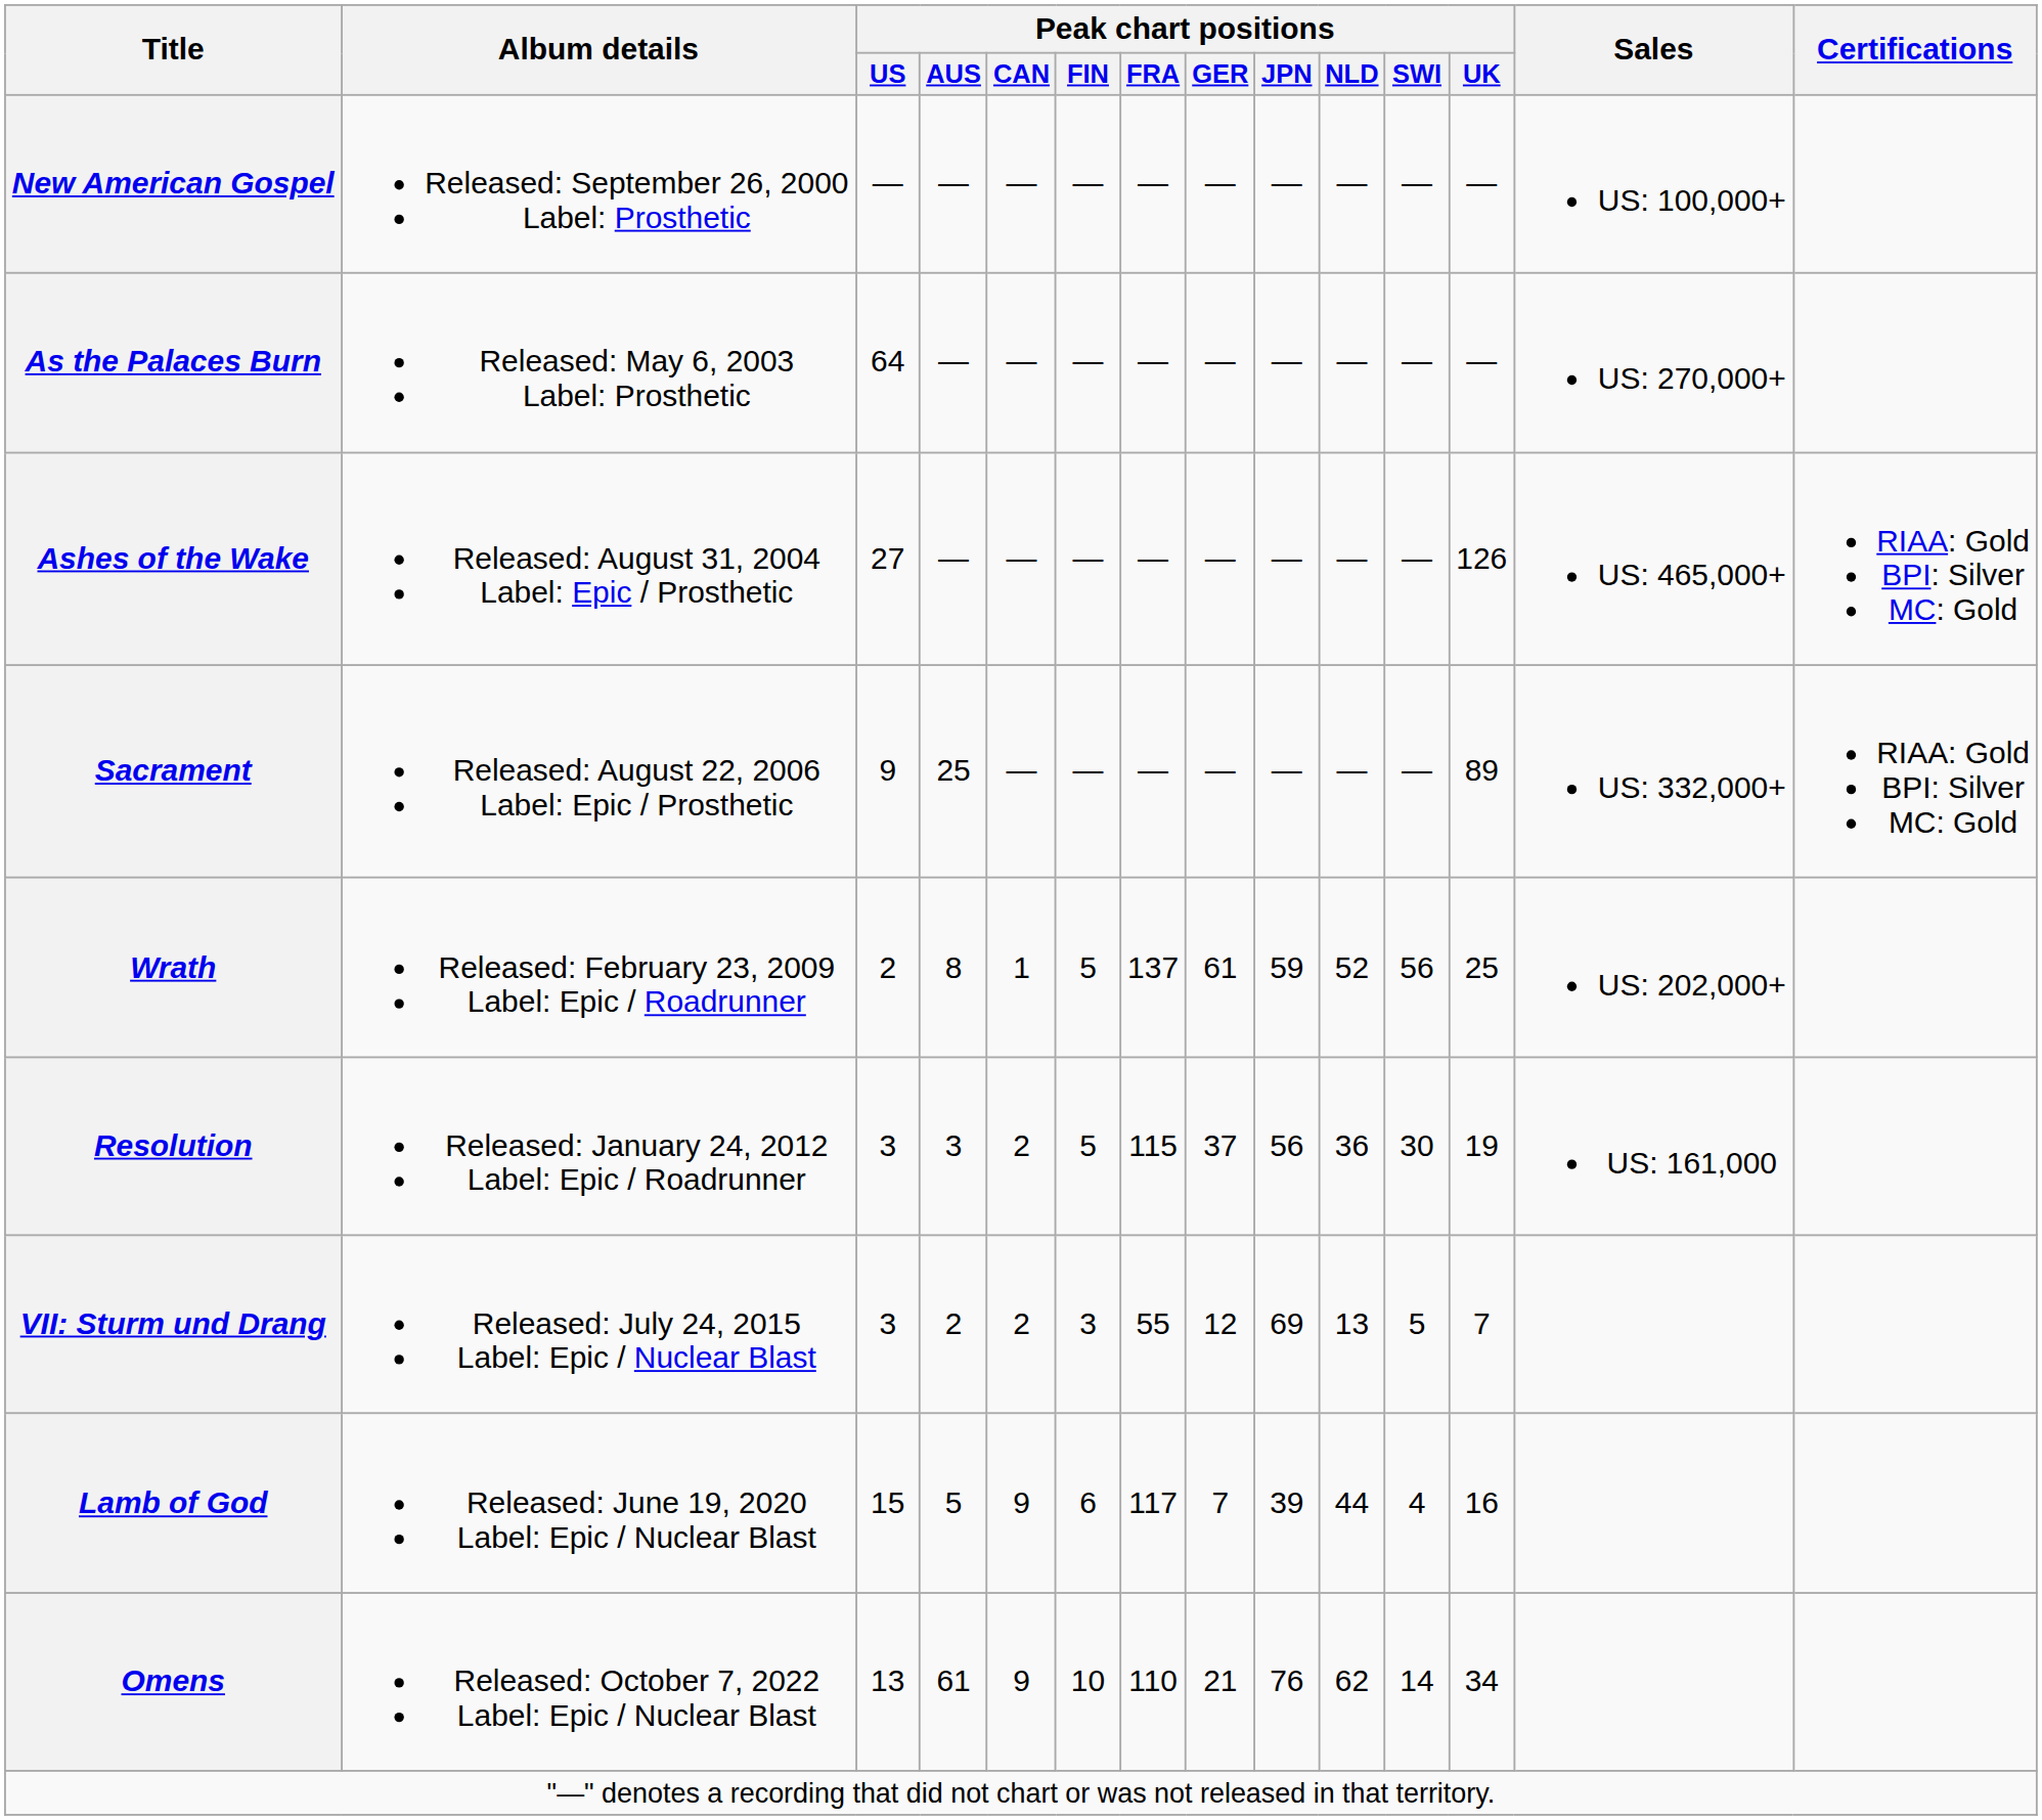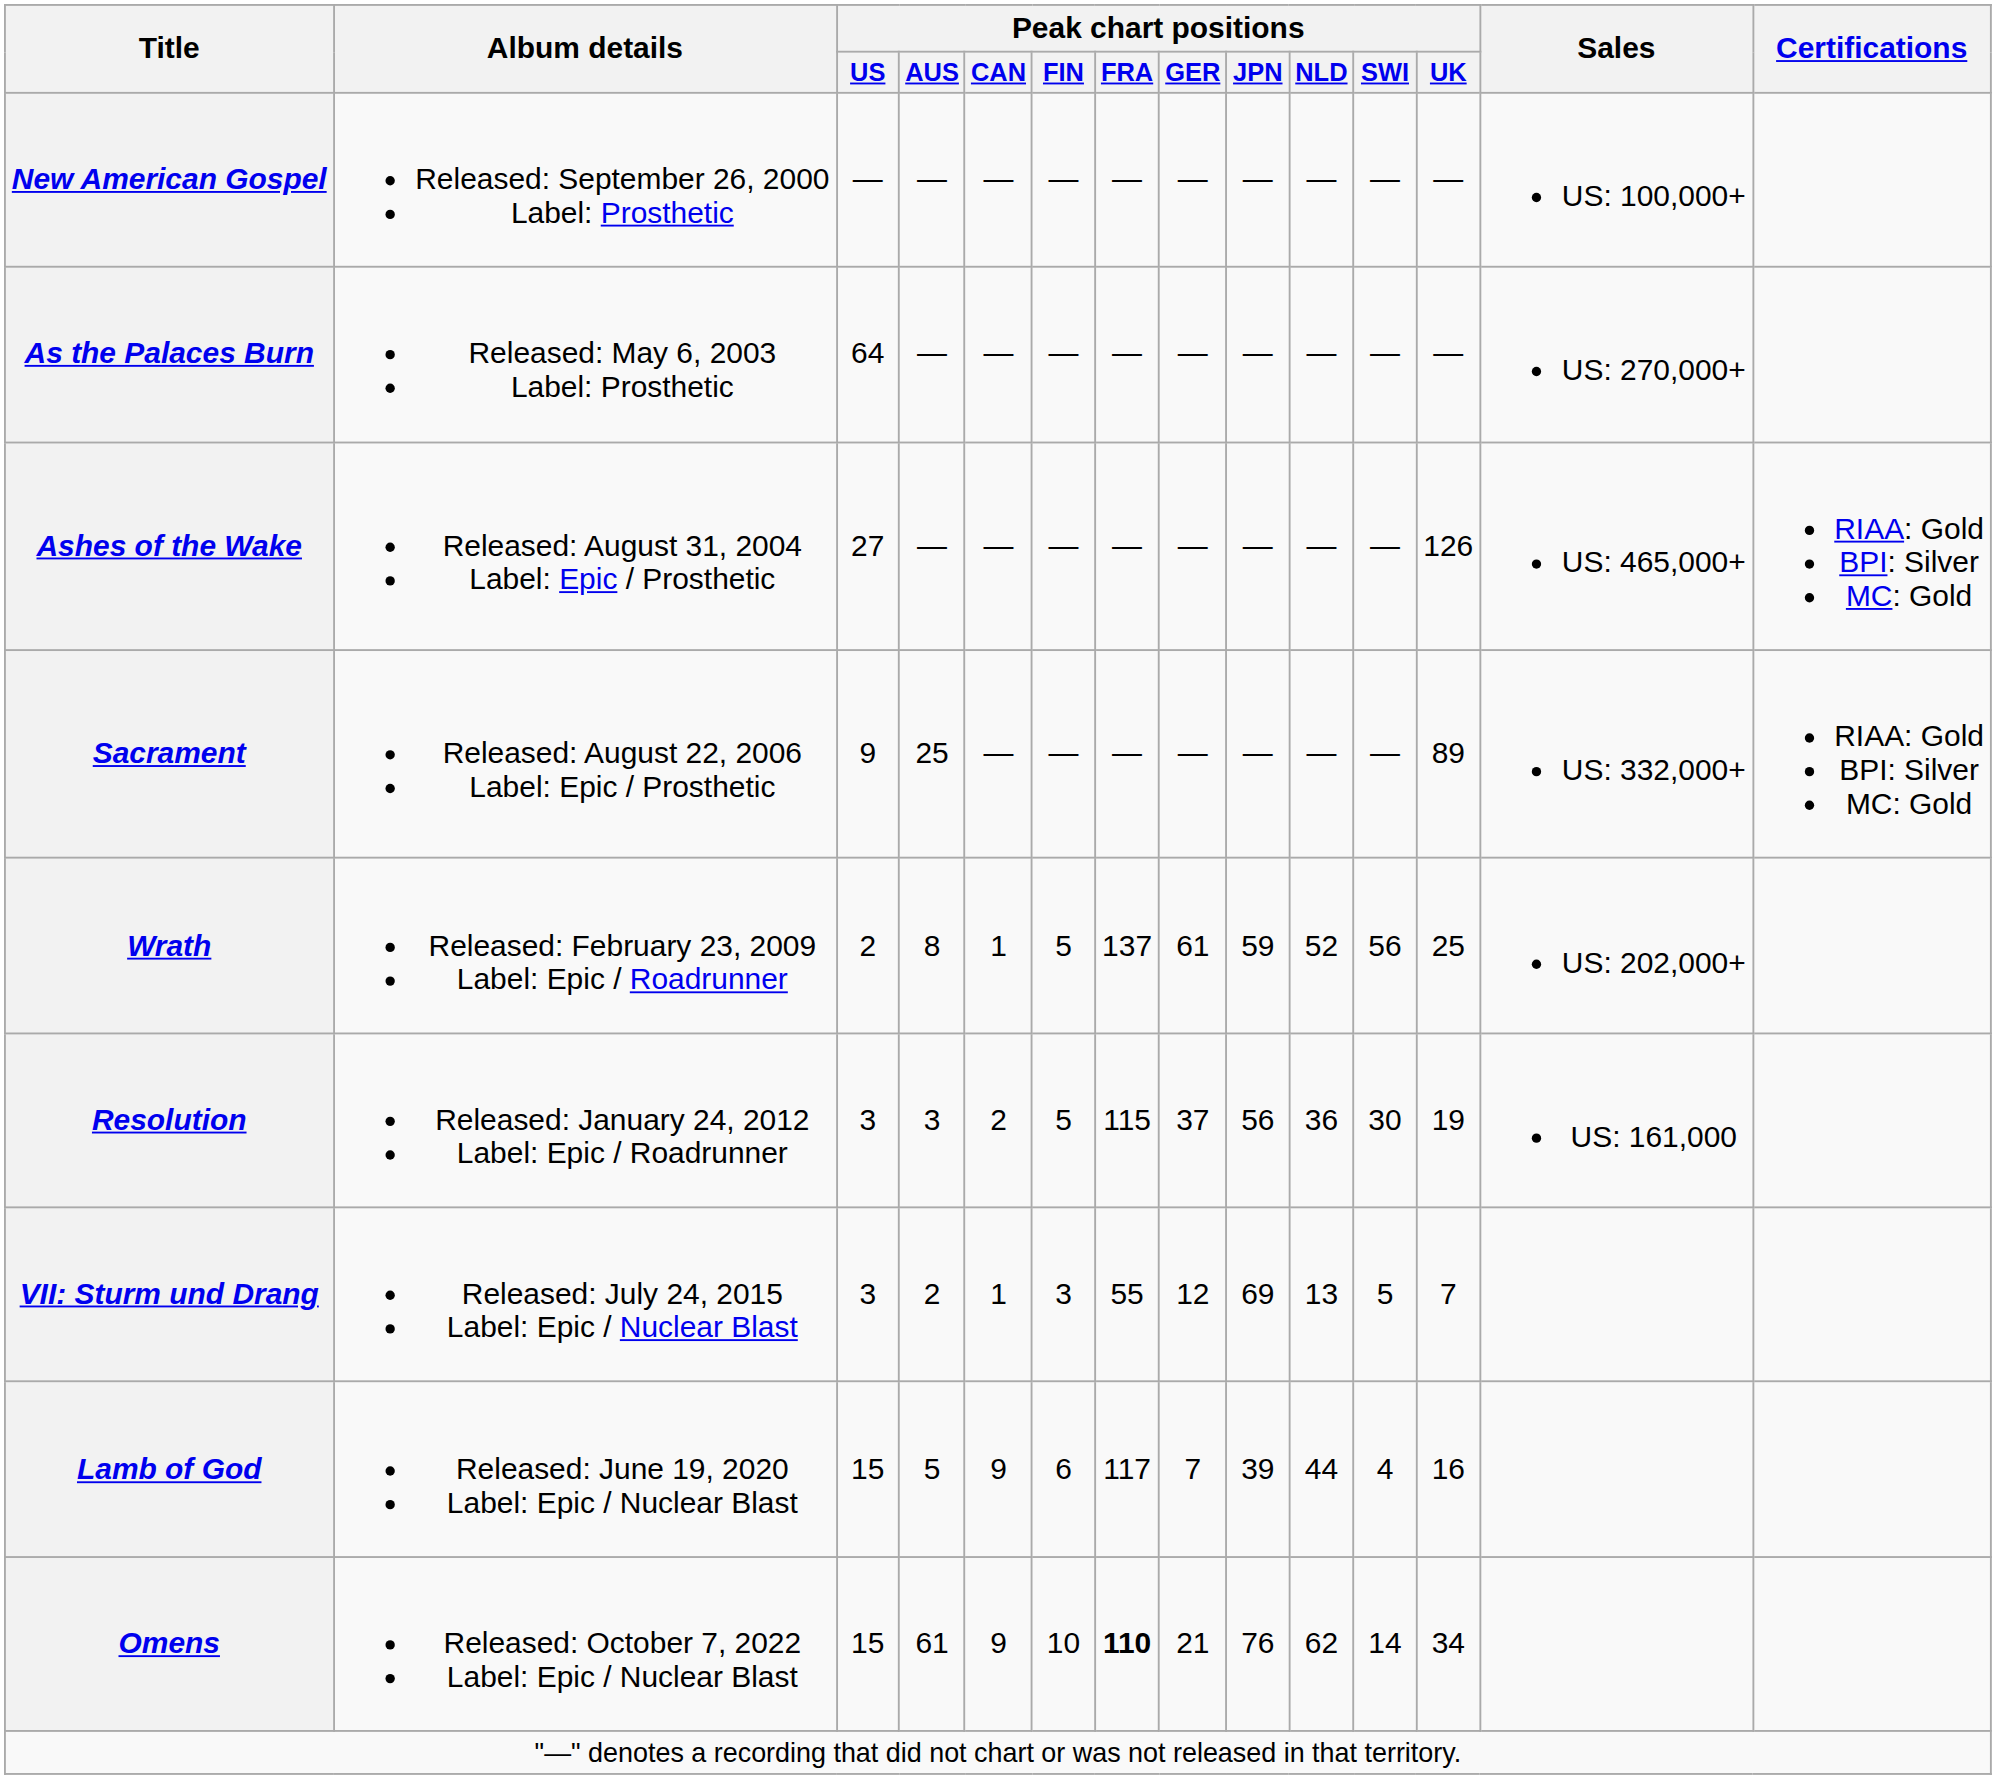VII: Sturm und Drang | Peak chart positions / CAN: 2 -> 1
Omens | Peak chart positions / US: 13 -> 15
Omens | Peak chart positions / FRA: normal -> bold
